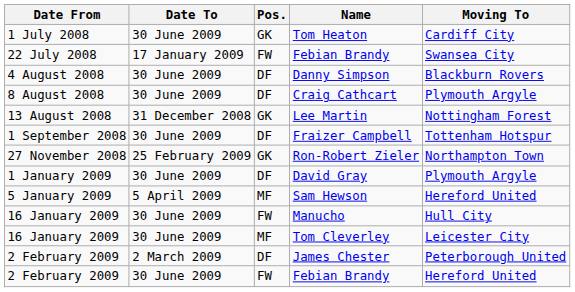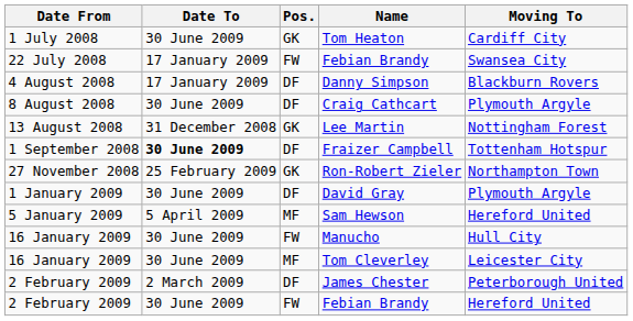Danny Simpson | Date To: 30 June 2009 -> 17 January 2009
Fraizer Campbell | Date To: normal -> bold
